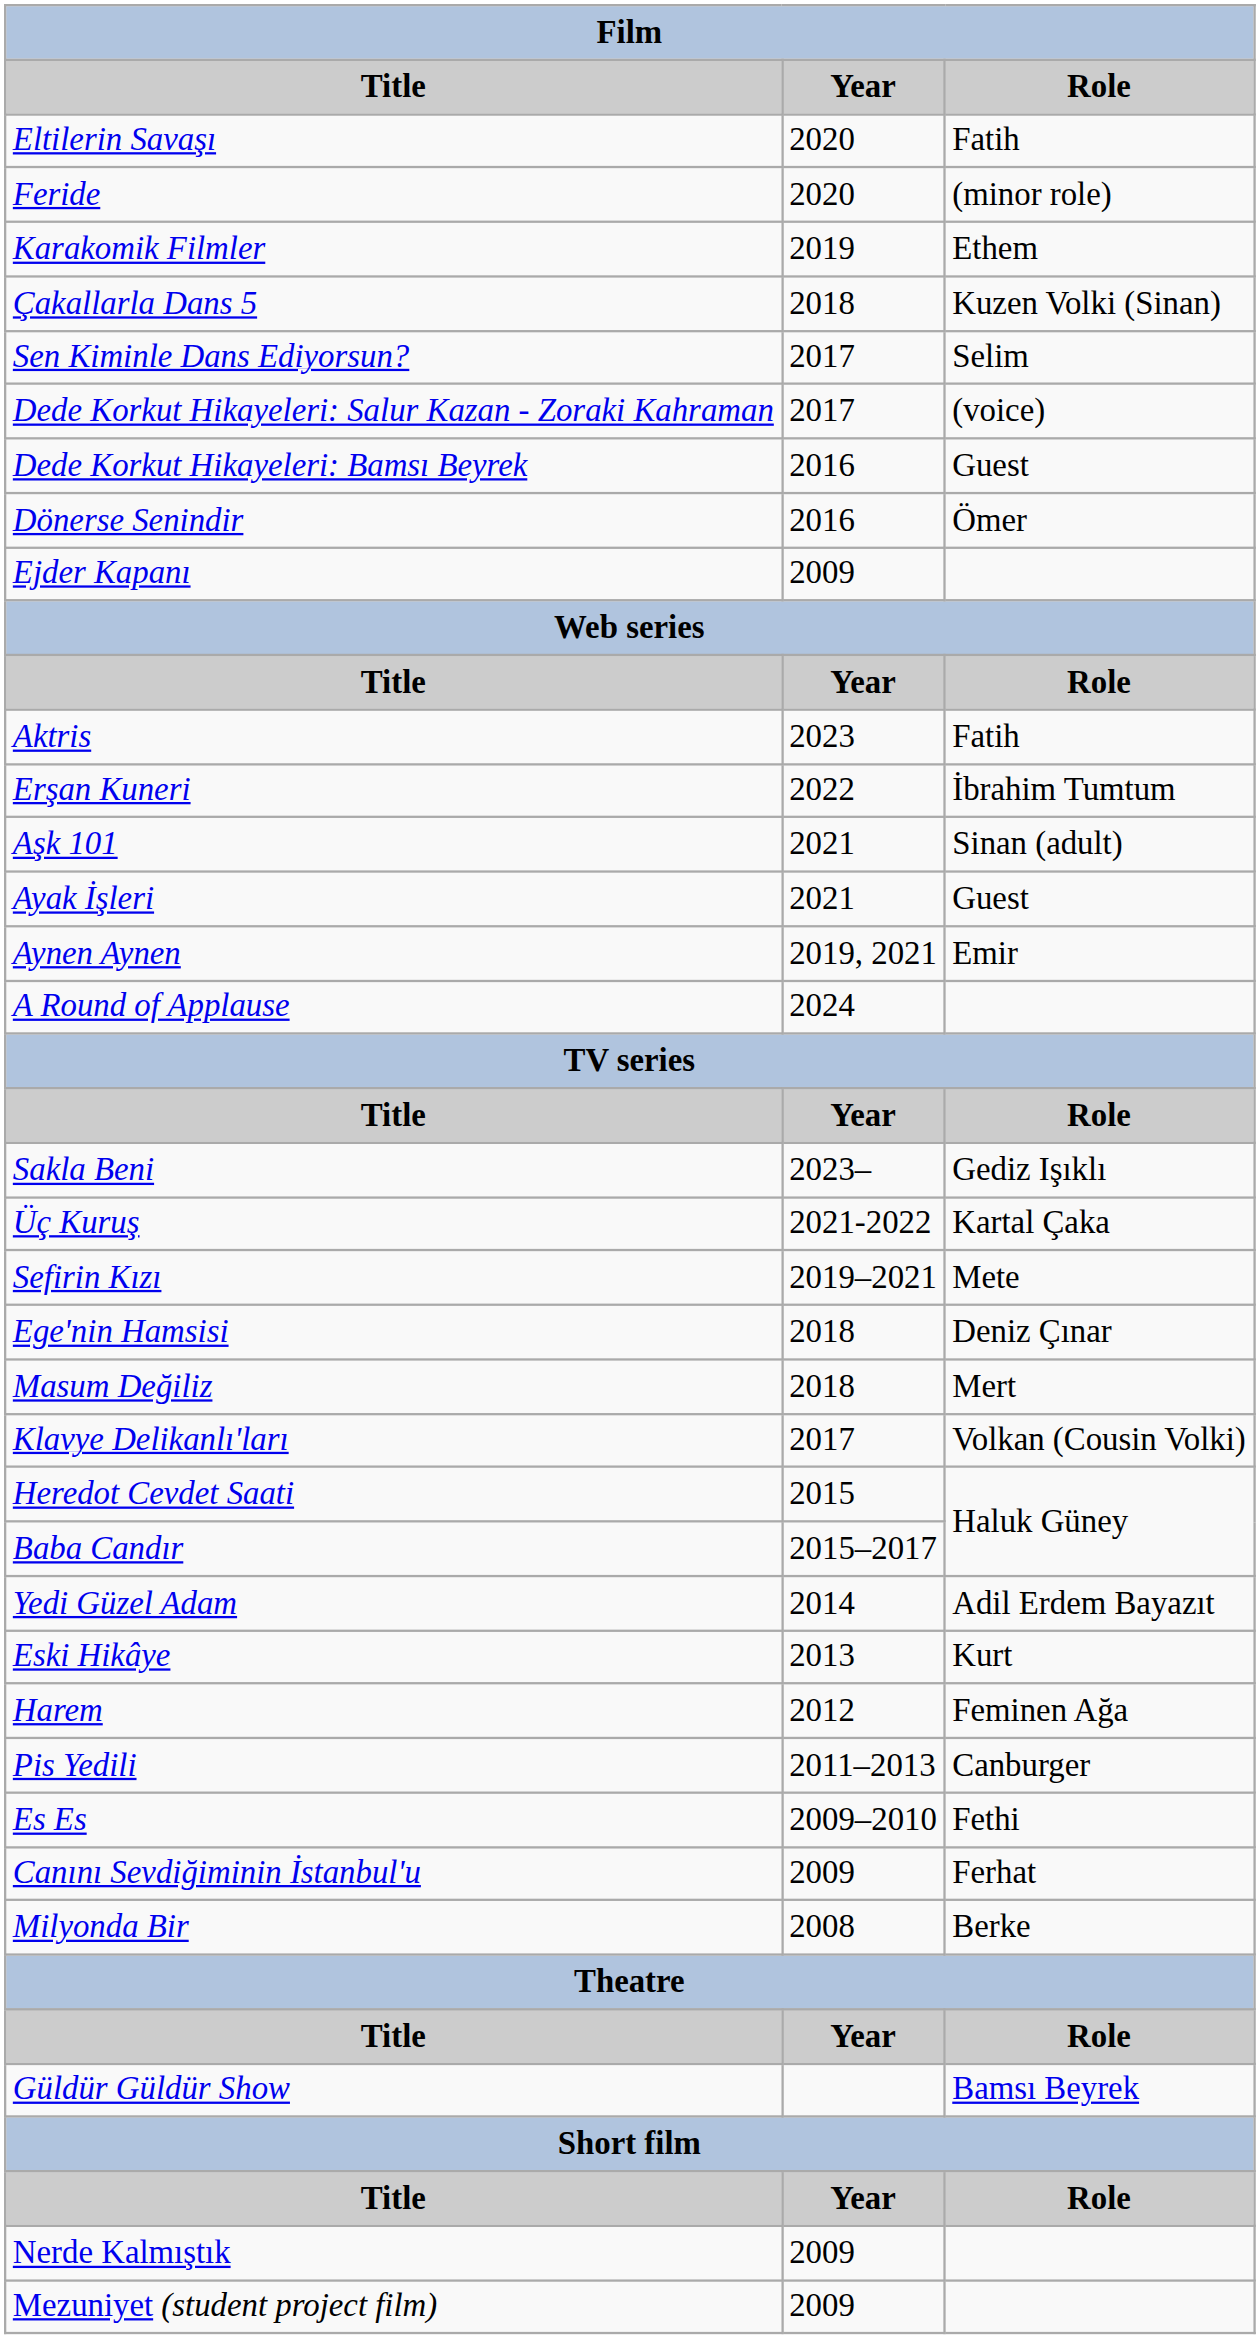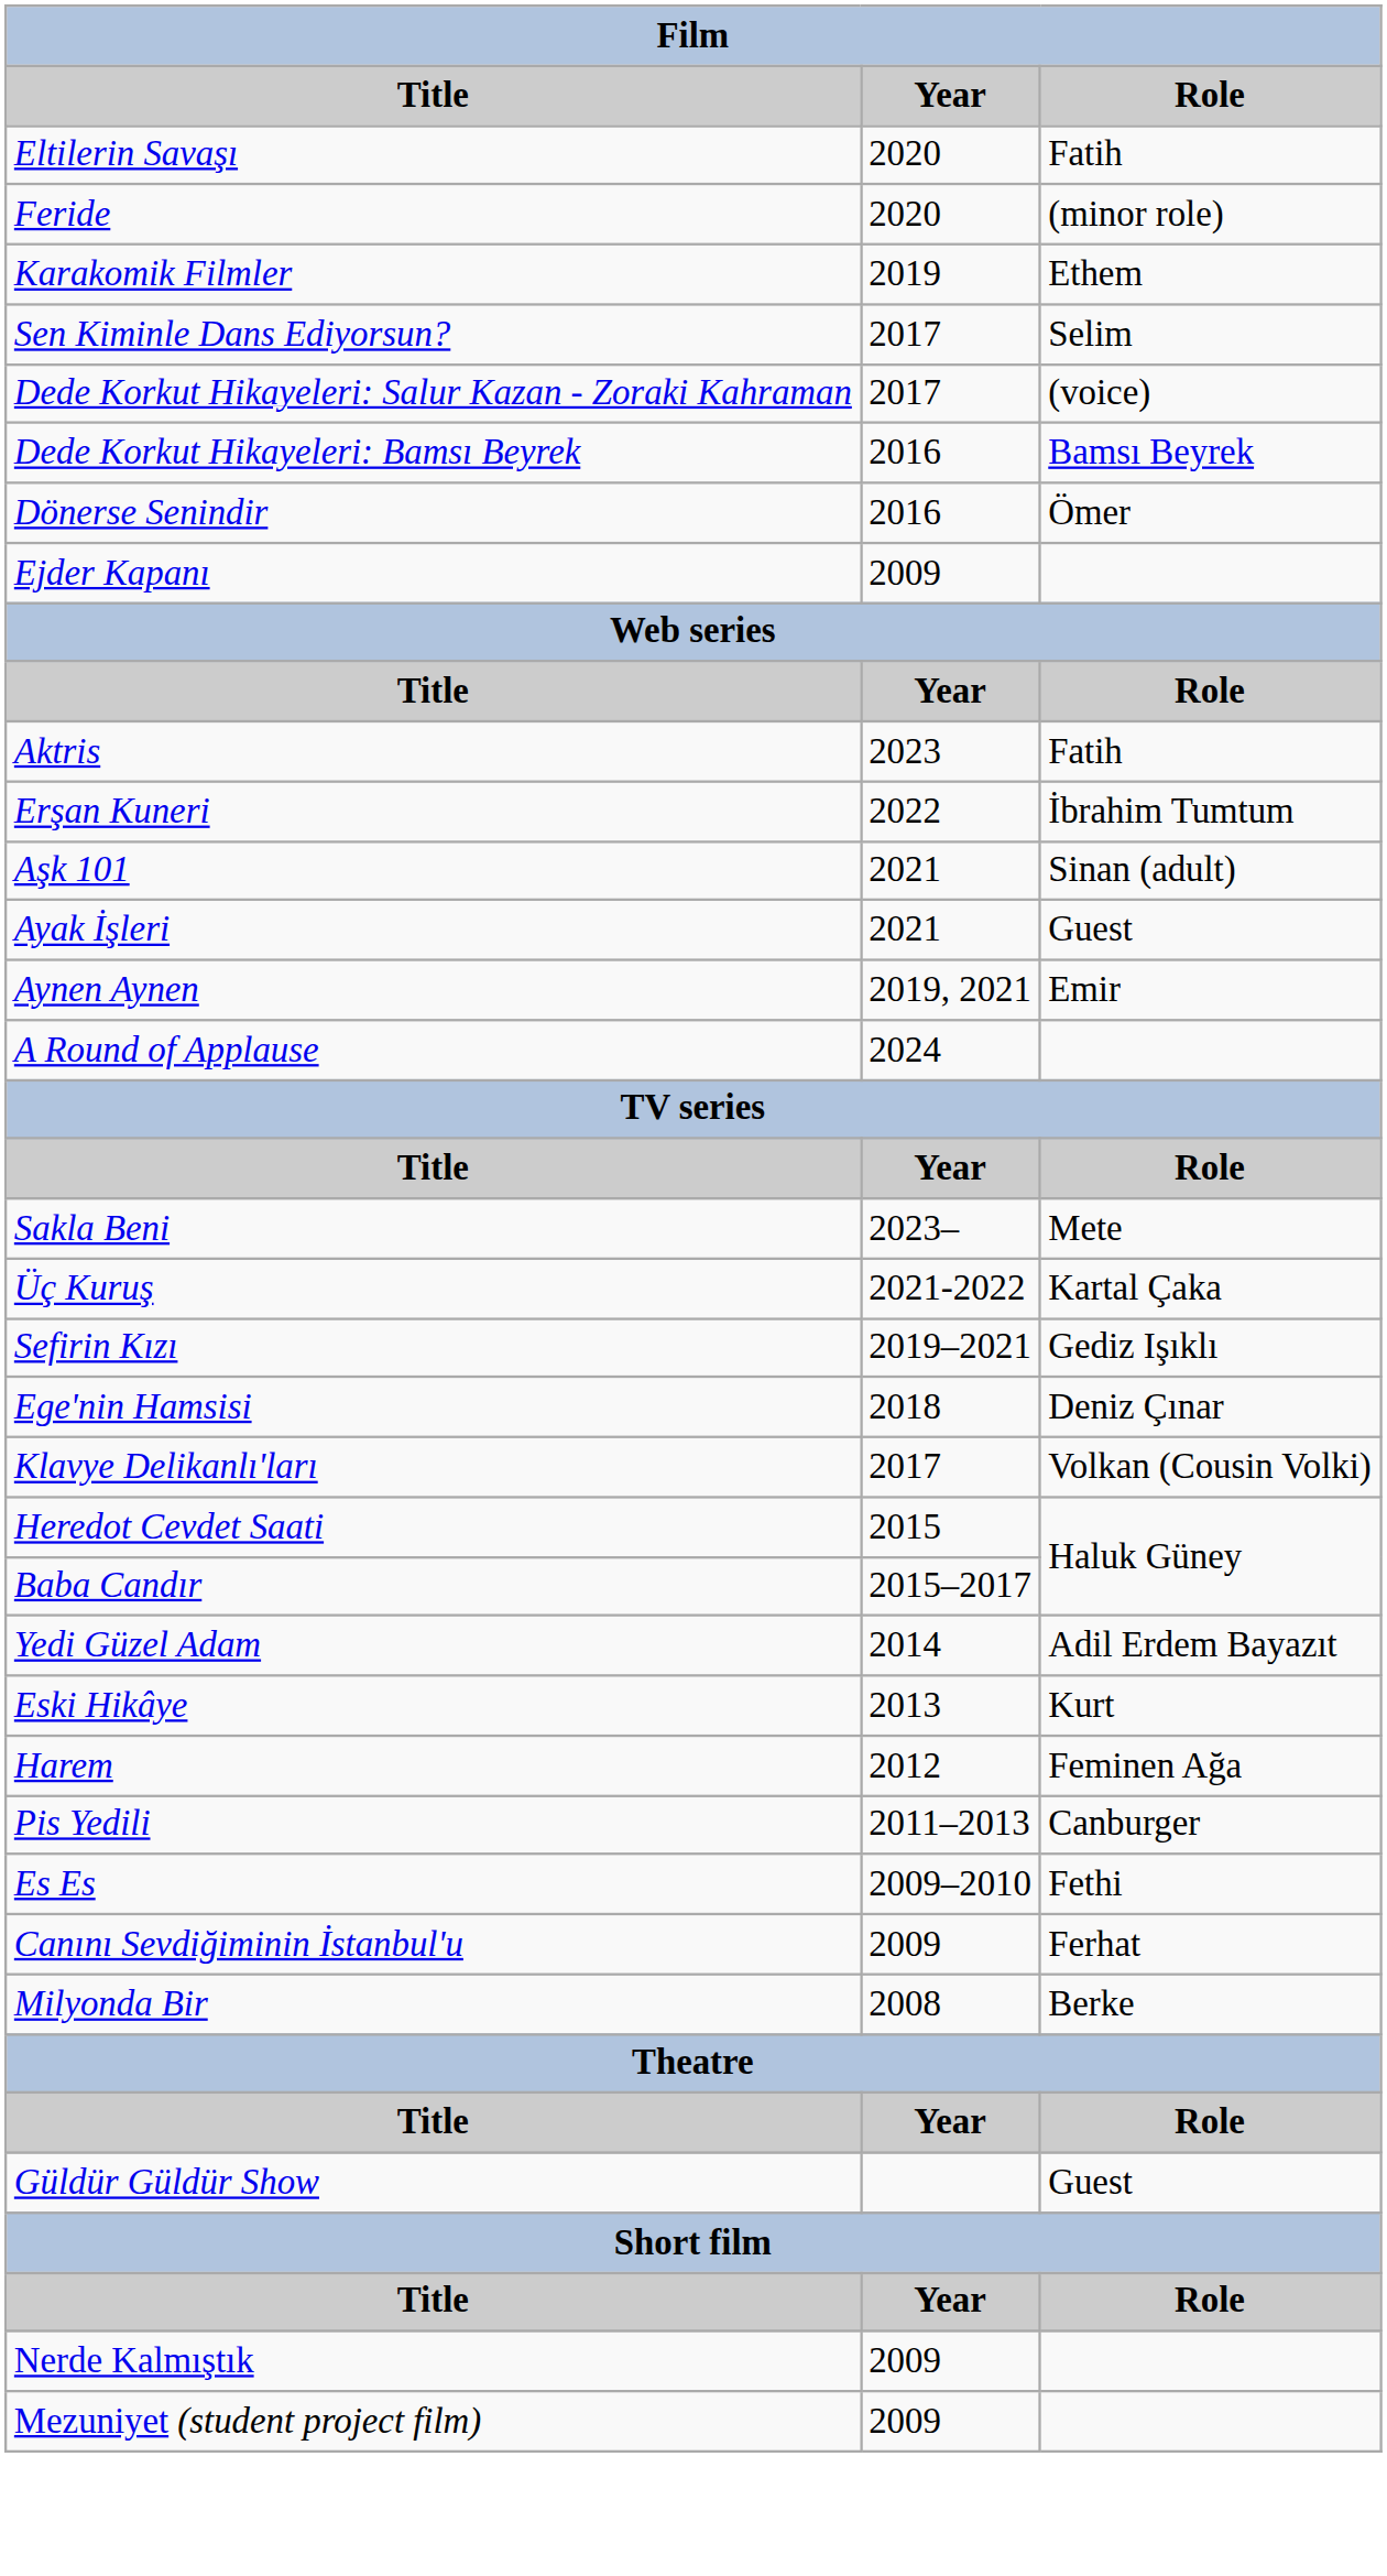- row: Çakallarla Dans 5 | 2018 | Kuzen Volki (Sinan)
Dede Korkut Hikayeleri: Bamsı Beyrek | Role: Guest -> Bamsı Beyrek
Sakla Beni | Role: Gediz Işıklı -> Mete
Sefirin Kızı | Role: Mete -> Gediz Işıklı
- row: Masum Değiliz | 2018 | Mert
Güldür Güldür Show | Role: Bamsı Beyrek -> Guest
